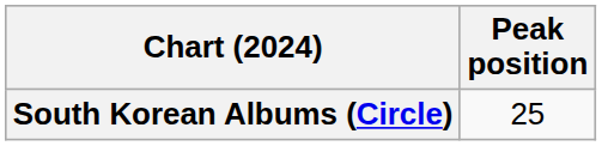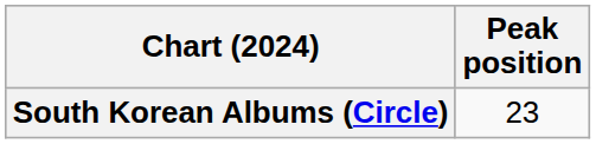South Korean Albums (Circle) | Peak position: 25 -> 23
